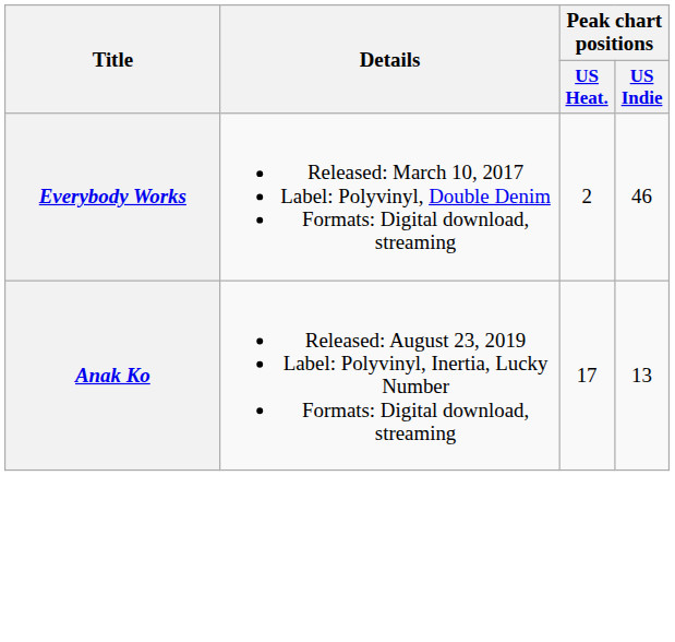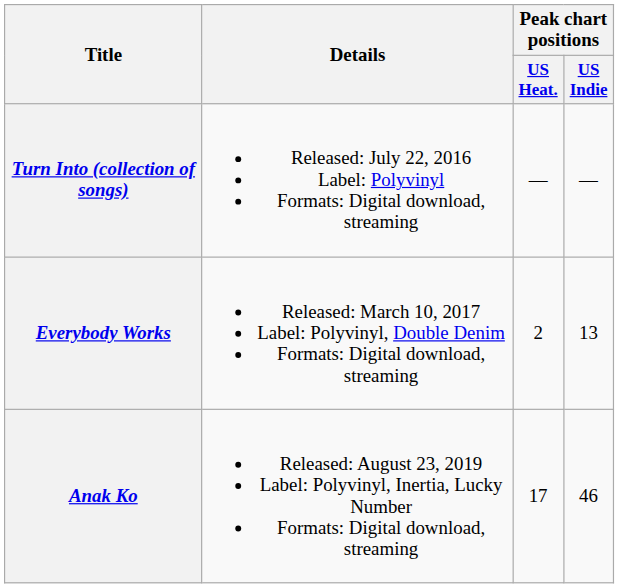+ row: Turn Into (collection of songs) | Released: July 22, 2016 Label: Polyvinyl Formats: Digital download, streaming | — | —
Everybody Works | Peak chart positions / US Indie: 46 -> 13
Anak Ko | Peak chart positions / US Indie: 13 -> 46
